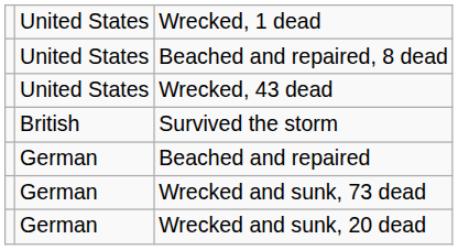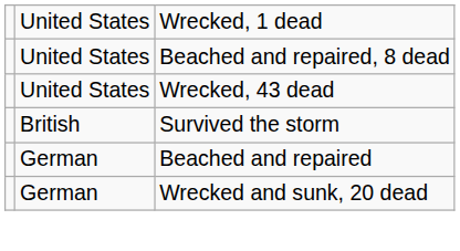- row: German | Wrecked and sunk, 73 dead
